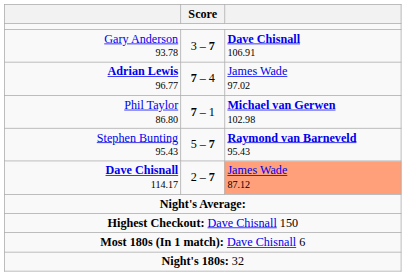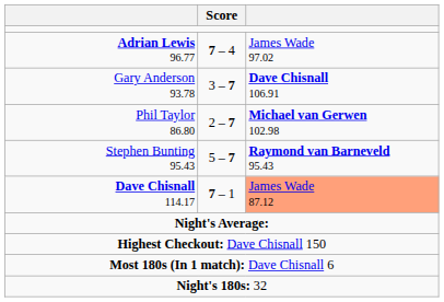rows swapped: Adrian Lewis 96.77 <-> Gary Anderson 93.78
Phil Taylor 86.80 | Score: 7 – 1 -> 2 – 7
Dave Chisnall 114.17 | Score: 2 – 7 -> 7 – 1
